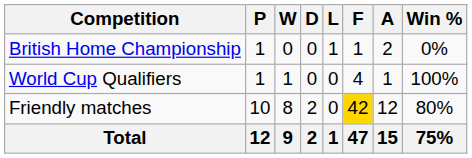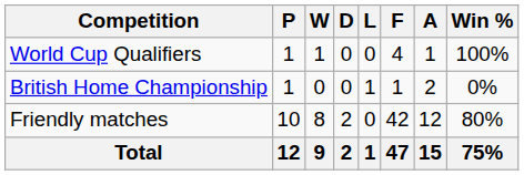rows swapped: World Cup Qualifiers <-> British Home Championship
Friendly matches | F: gold background -> no background
